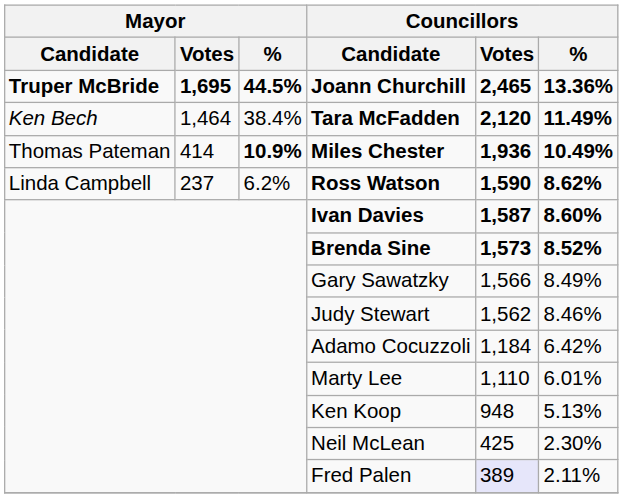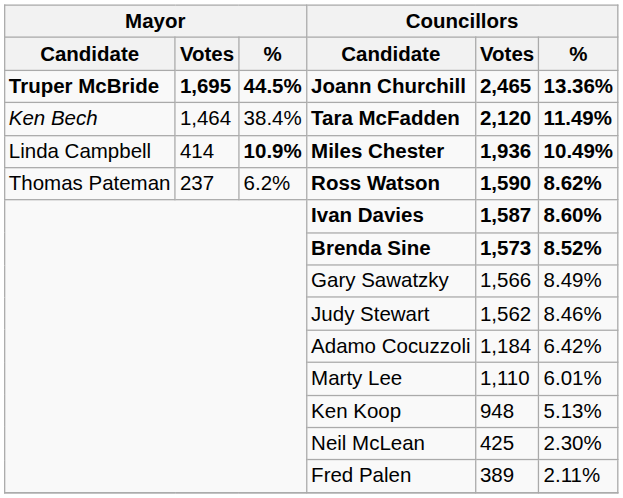Miles Chester | Mayor / Candidate: Thomas Pateman -> Linda Campbell
Ross Watson | Mayor / Candidate: Linda Campbell -> Thomas Pateman
Fred Palen | Councillors / Votes: lavender background -> no background
